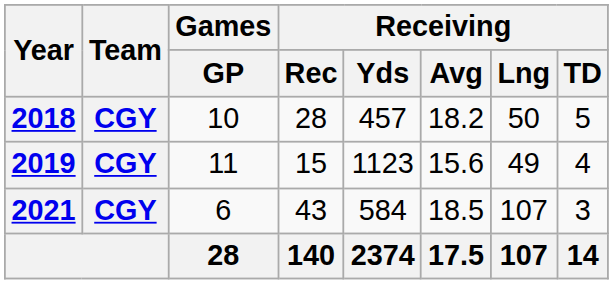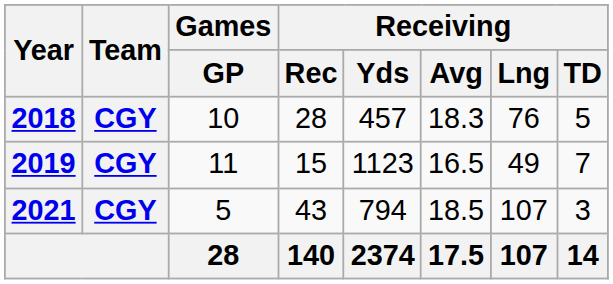2018 | Receiving / Avg: 18.2 -> 18.3
2018 | Receiving / Lng: 50 -> 76
2019 | Receiving / Avg: 15.6 -> 16.5
2019 | Receiving / TD: 4 -> 7
2021 | Games / GP: 6 -> 5
2021 | Receiving / Yds: 584 -> 794
